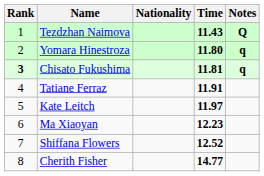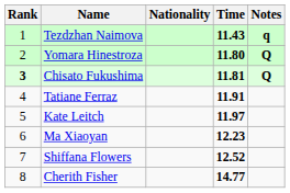Tezdzhan Naimova | Notes: Q -> q
Yomara Hinestroza | Notes: q -> Q
Chisato Fukushima | Notes: q -> Q
